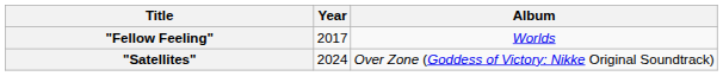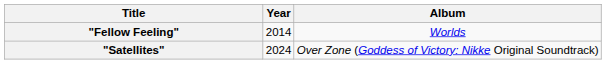"Fellow Feeling" | Year: 2017 -> 2014
